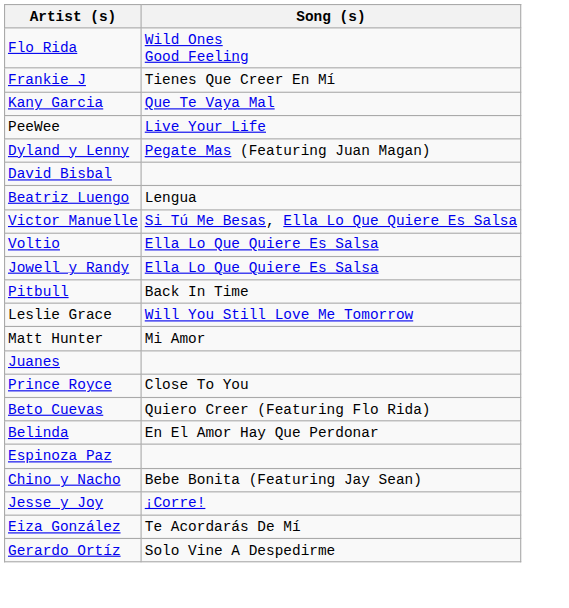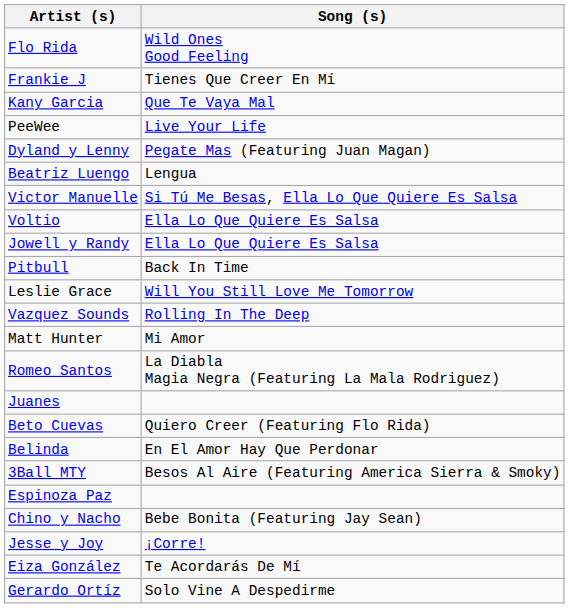- row: David Bisbal
+ row: Vazquez Sounds | Rolling In The Deep
+ row: Romeo Santos | La Diabla Magia Negra (Featuring La Mala Rodriguez)
- row: Prince Royce | Close To You
+ row: 3Ball MTY | Besos Al Aire (Featuring America Sierra & Smoky)
